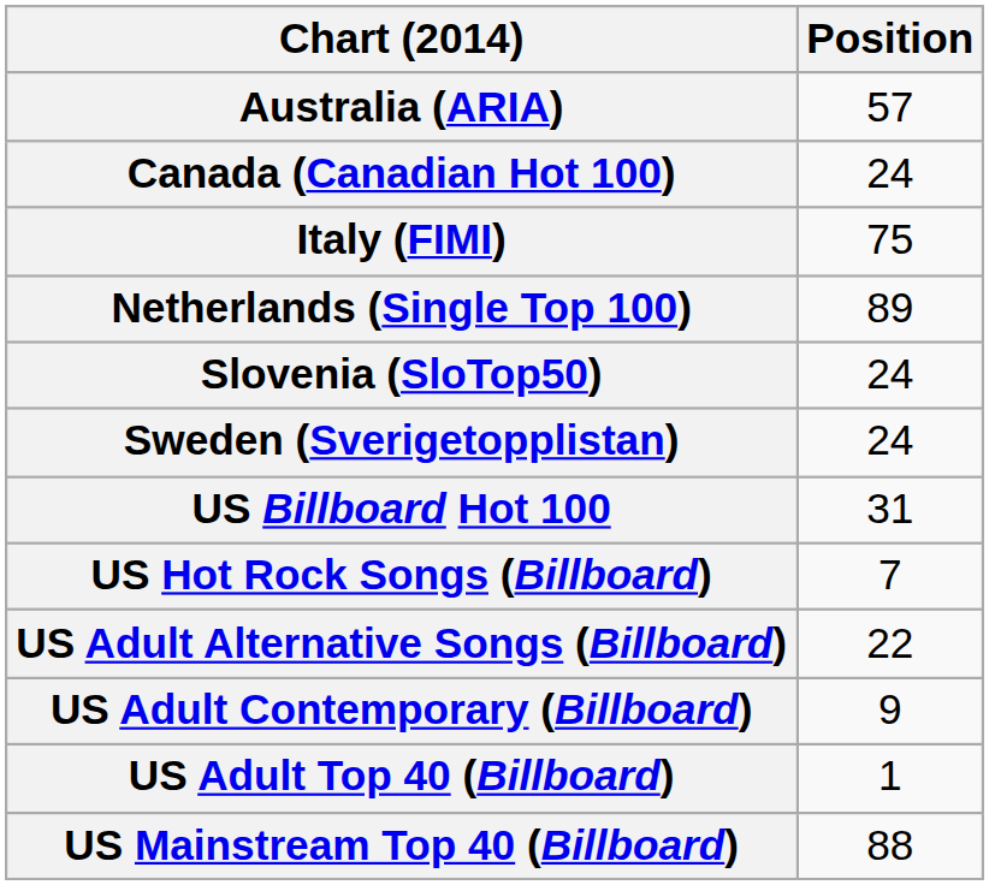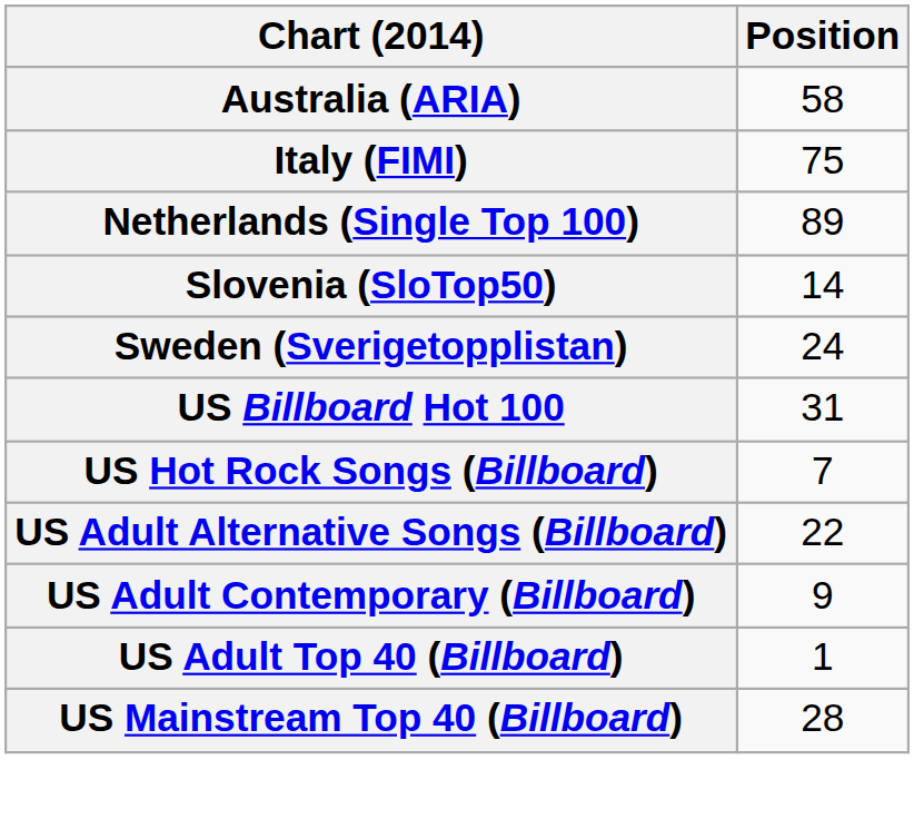Australia (ARIA) | Position: 57 -> 58
- row: Canada (Canadian Hot 100) | 24
Slovenia (SloTop50) | Position: 24 -> 14
US Mainstream Top 40 (Billboard) | Position: 88 -> 28
